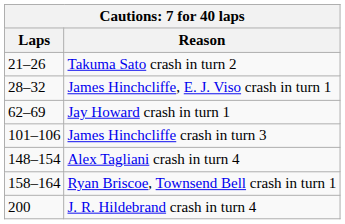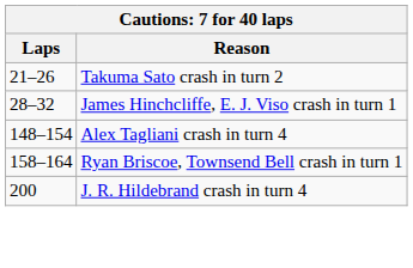- row: 62–69 | Jay Howard crash in turn 1
- row: 101–106 | James Hinchcliffe crash in turn 3
